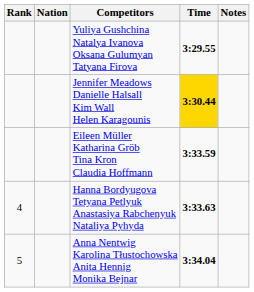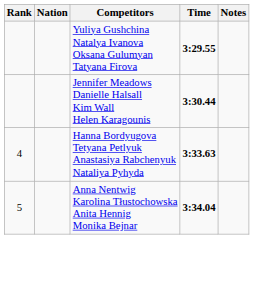Jennifer Meadows Danielle Halsall Kim Wall Helen Karagounis | Time: gold background -> no background
- row: Eileen Müller Katharina Gröb Tina Kron Claudia Hoffmann | 3:33.59
